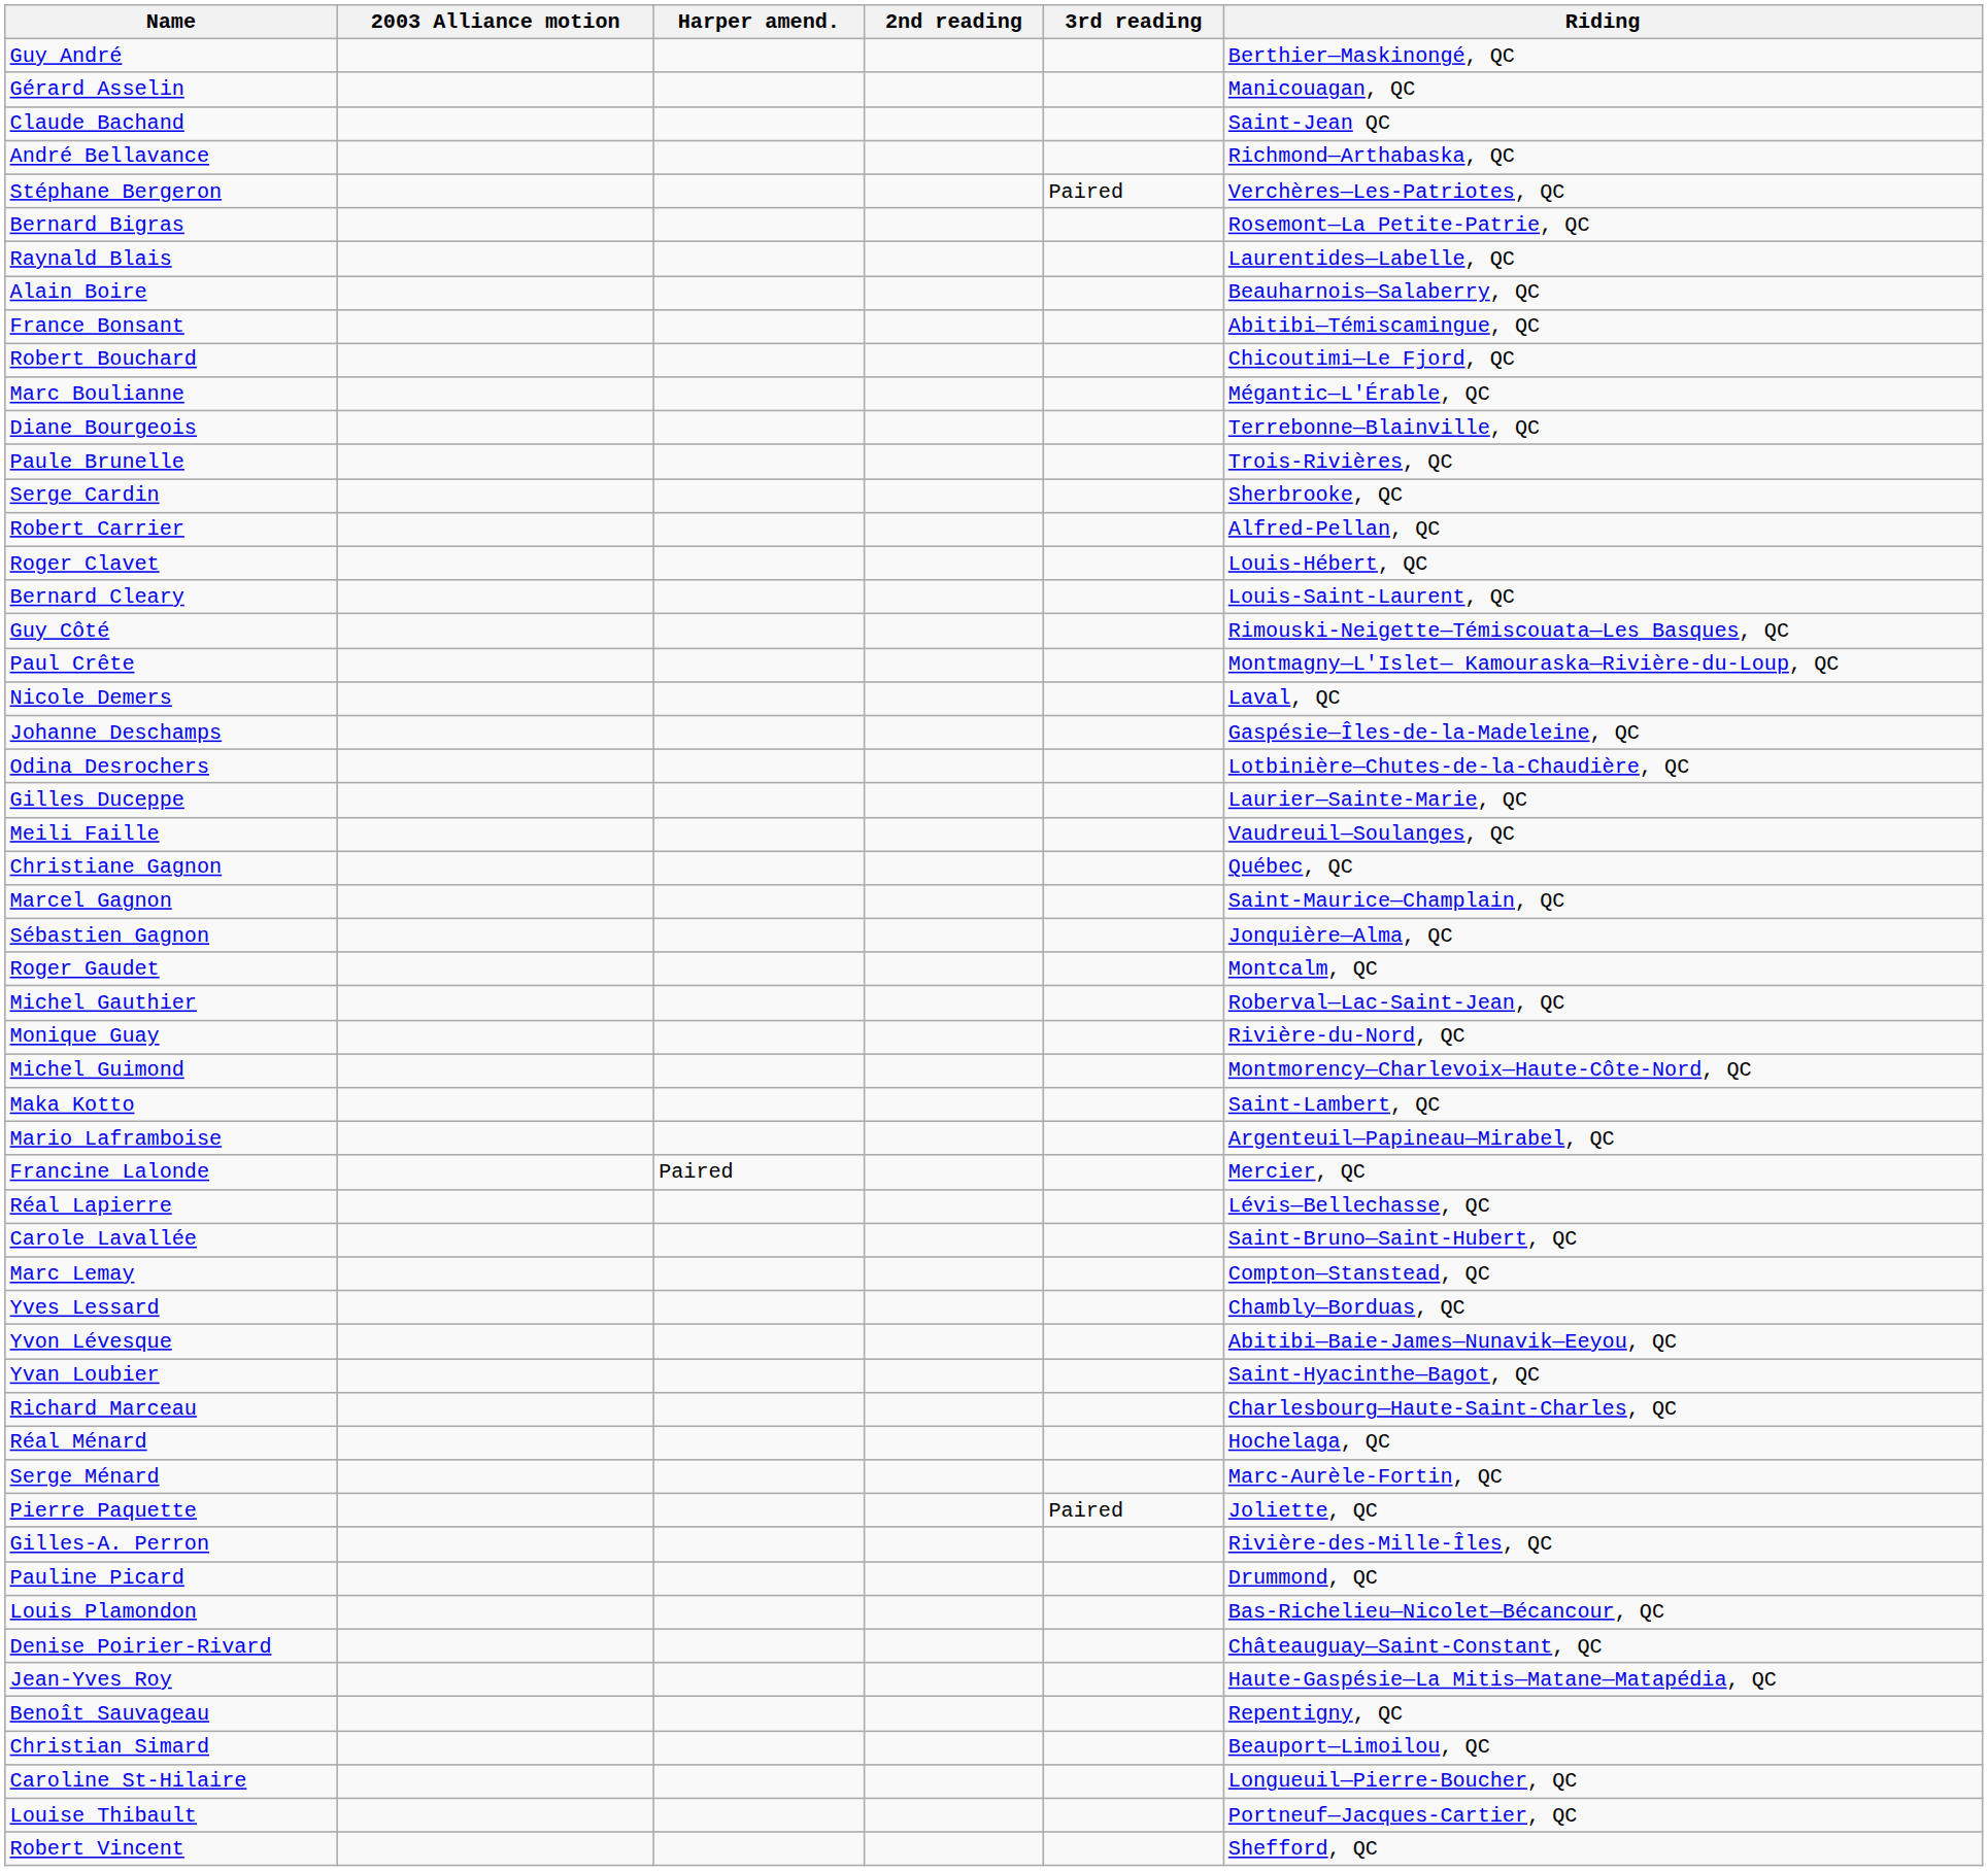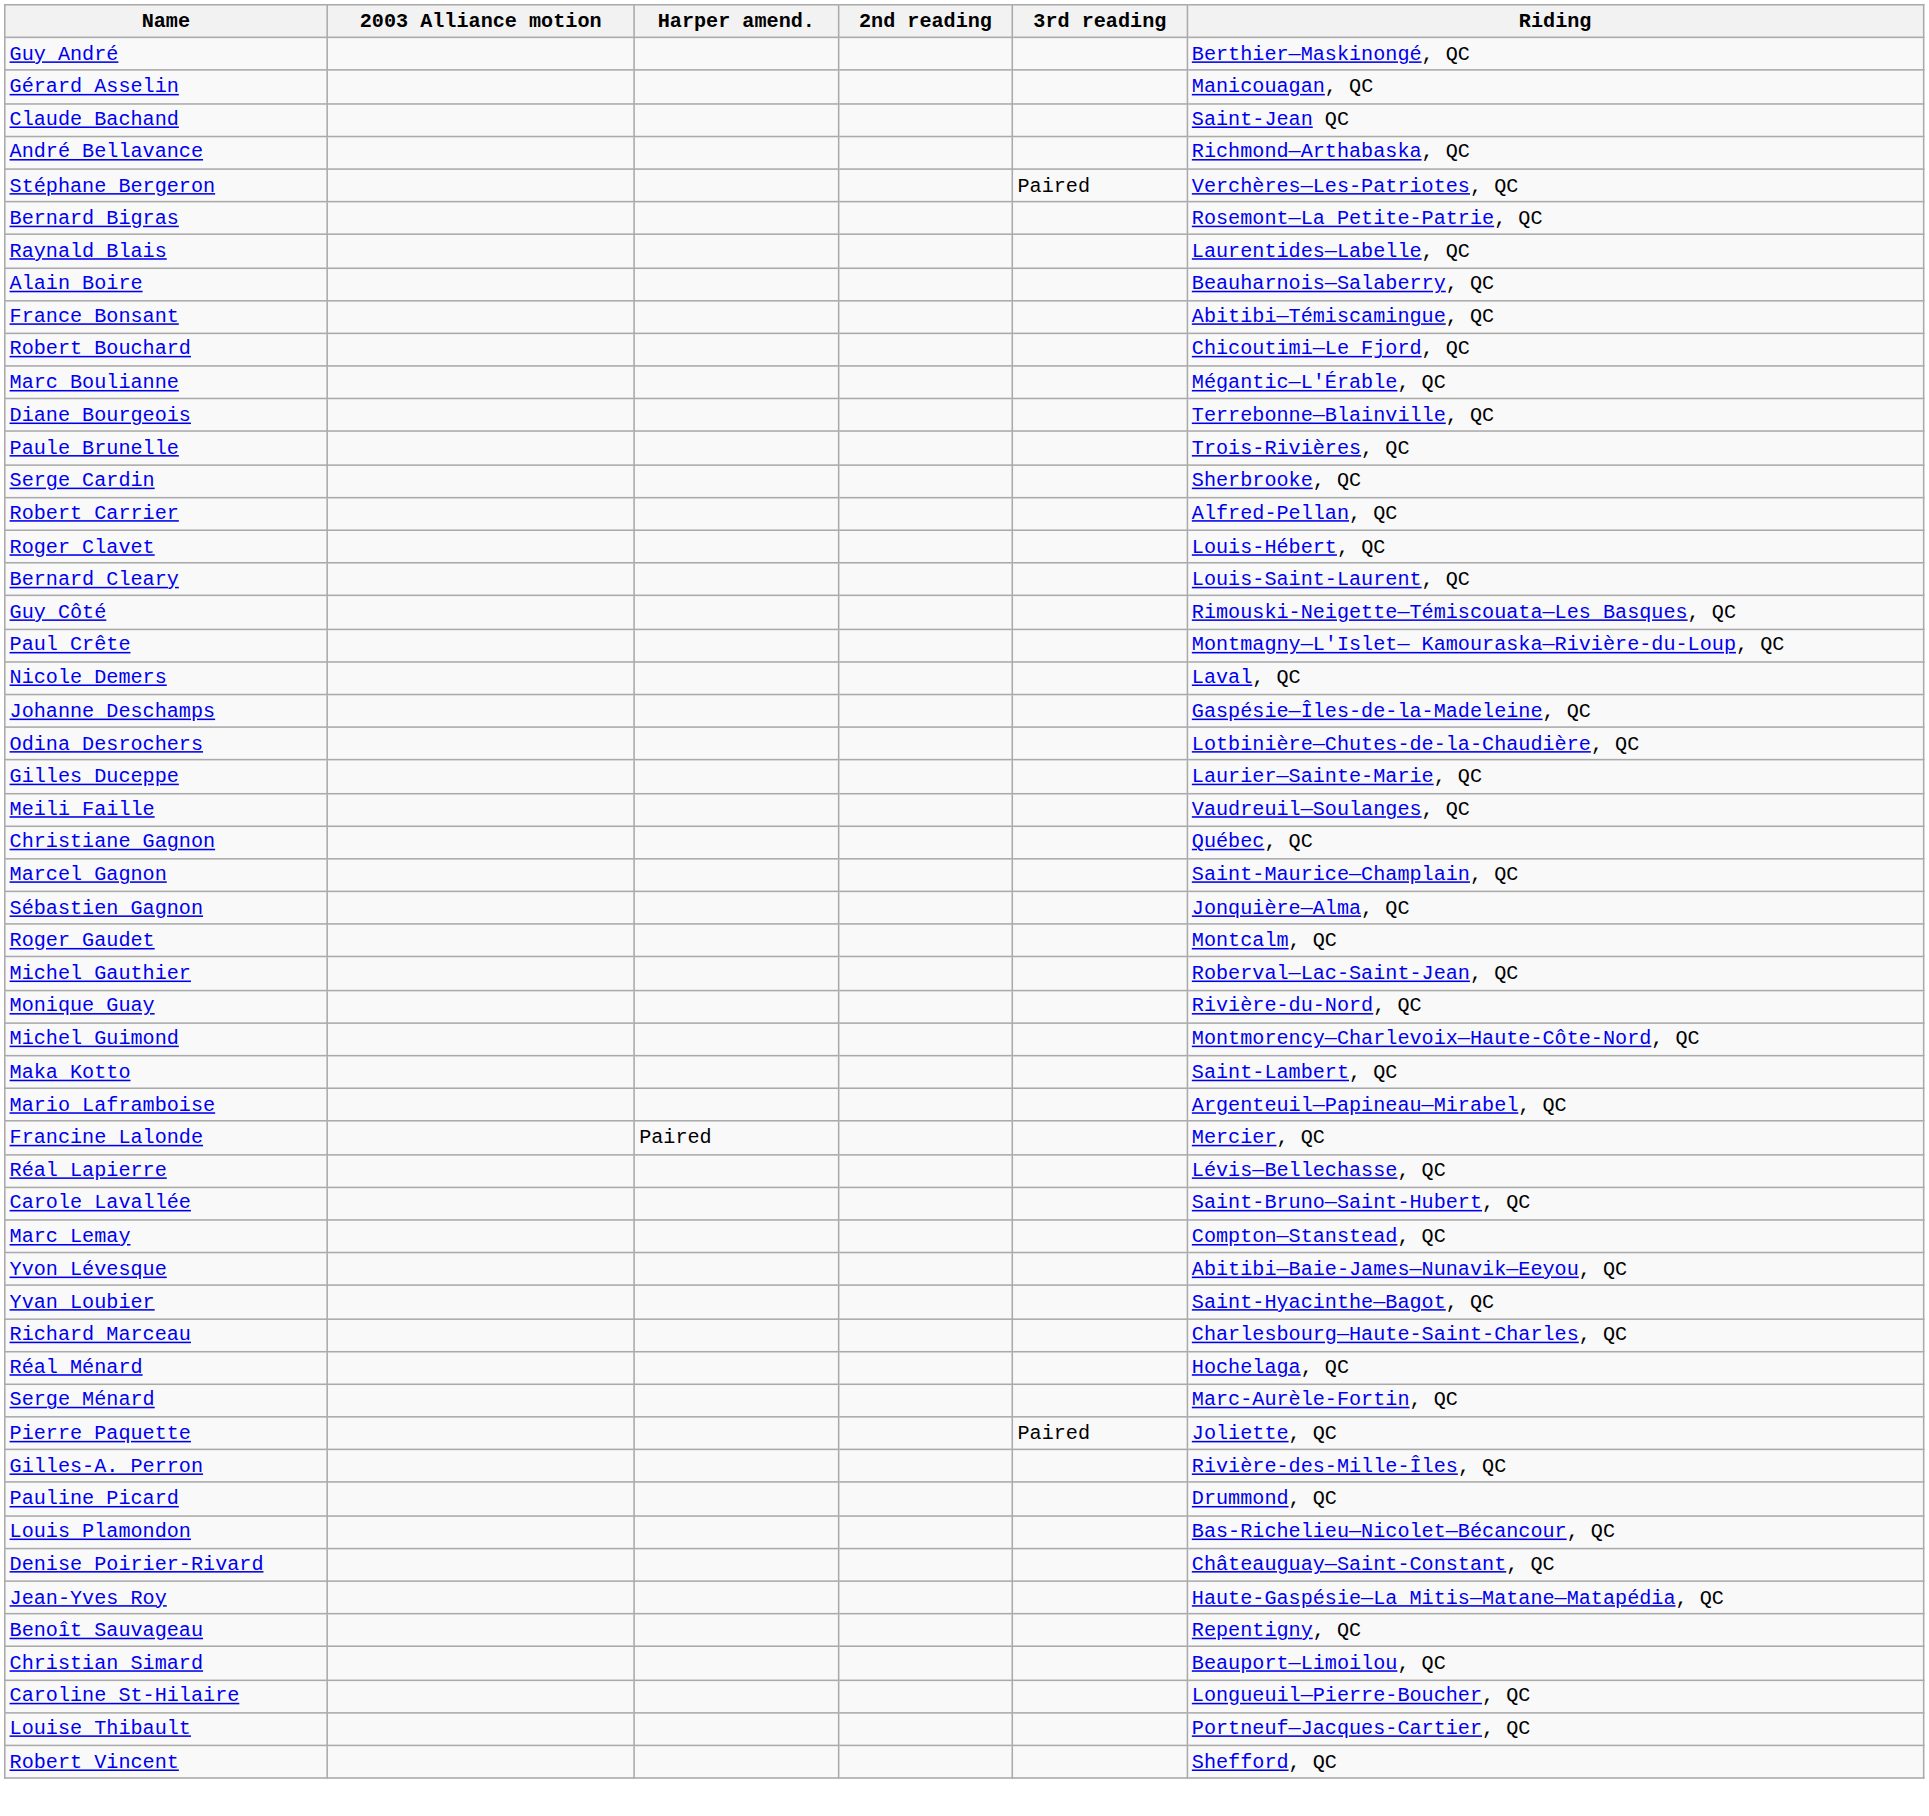- row: Yves Lessard | Chambly—Borduas, QC
